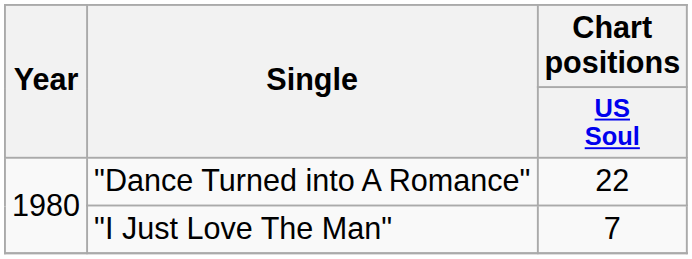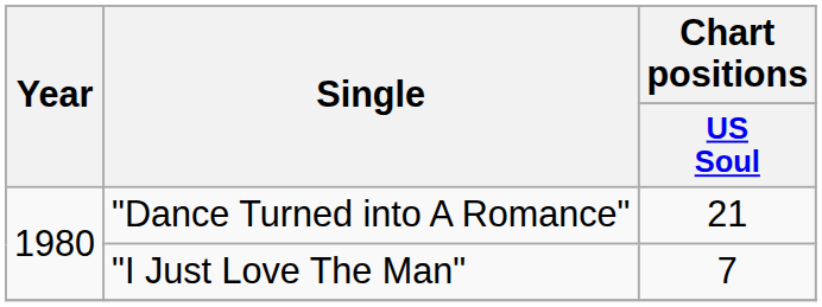"Dance Turned into A Romance" | Chart positions / US Soul: 22 -> 21
